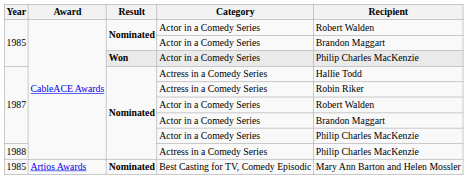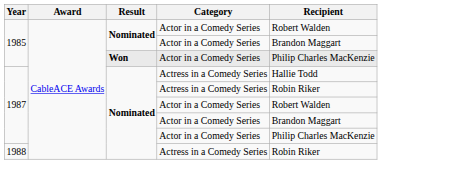1988 | Recipient: Philip Charles MacKenzie -> Robin Riker
- row: 1985 | Artios Awards | Nominated | Best Casting for TV, Comedy Episodic | Mary Ann Barton and Helen Mossler
